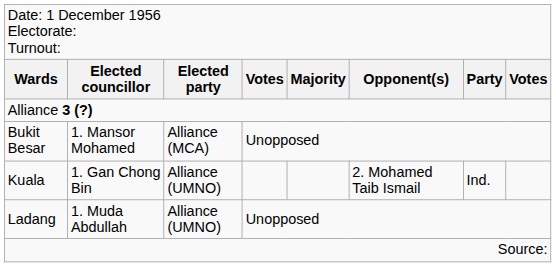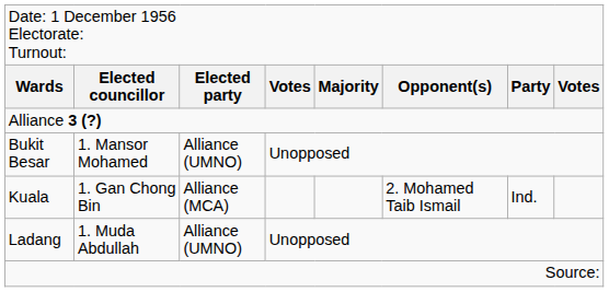Bukit Besar | column 3: Alliance (MCA) -> Alliance (UMNO)
Kuala | column 3: Alliance (UMNO) -> Alliance (MCA)
